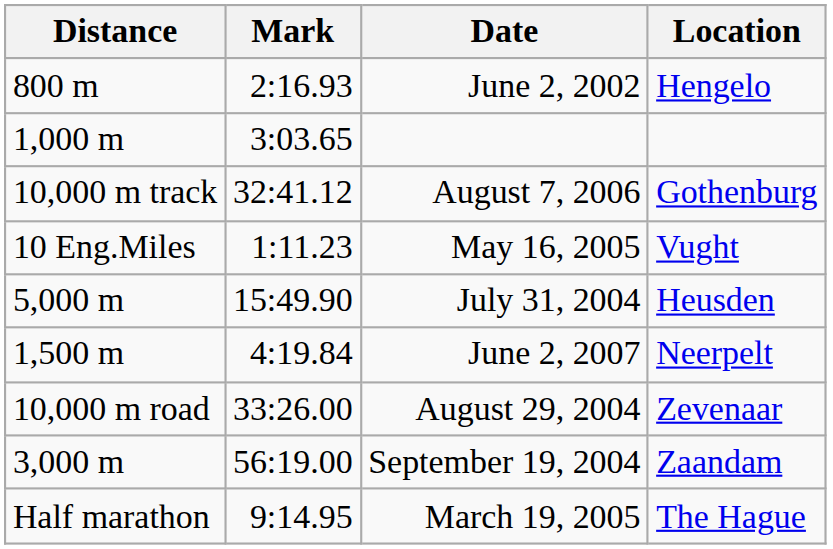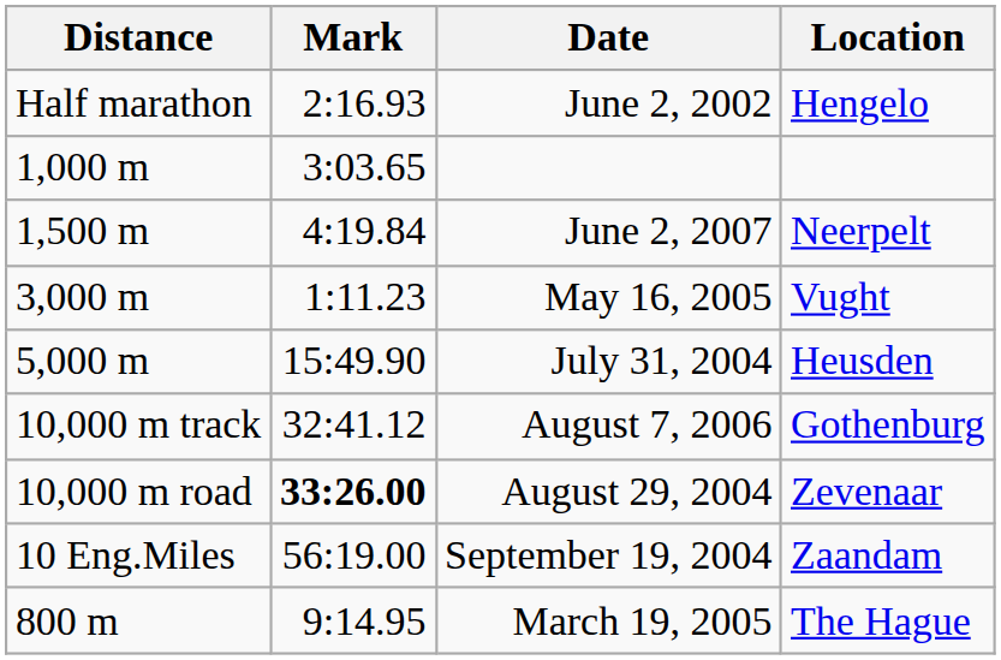June 2, 2002 | Distance: 800 m -> Half marathon
rows swapped: June 2, 2007 <-> August 7, 2006
May 16, 2005 | Distance: 10 Eng.Miles -> 3,000 m
August 29, 2004 | Mark: normal -> bold
September 19, 2004 | Distance: 3,000 m -> 10 Eng.Miles
March 19, 2005 | Distance: Half marathon -> 800 m
